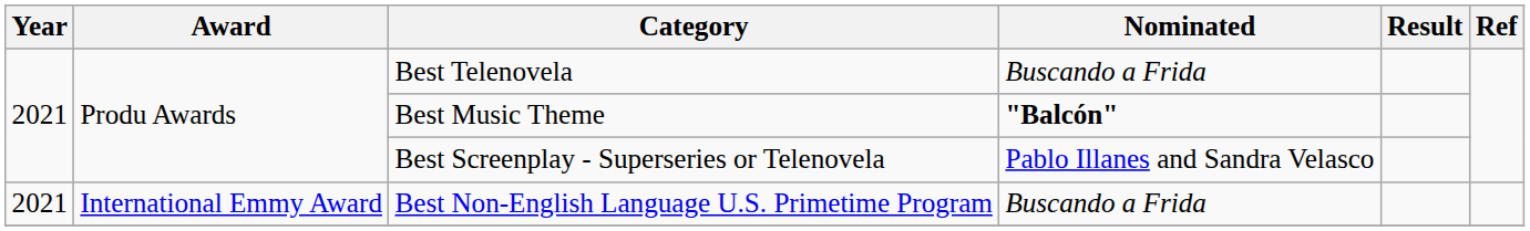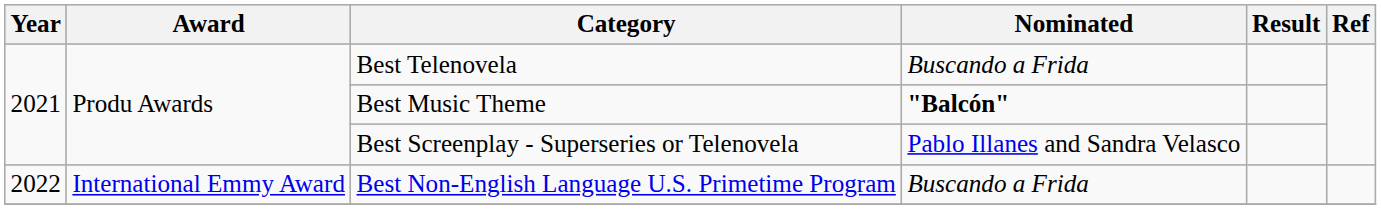Best Non-English Language U.S. Primetime Program | Year: 2021 -> 2022
